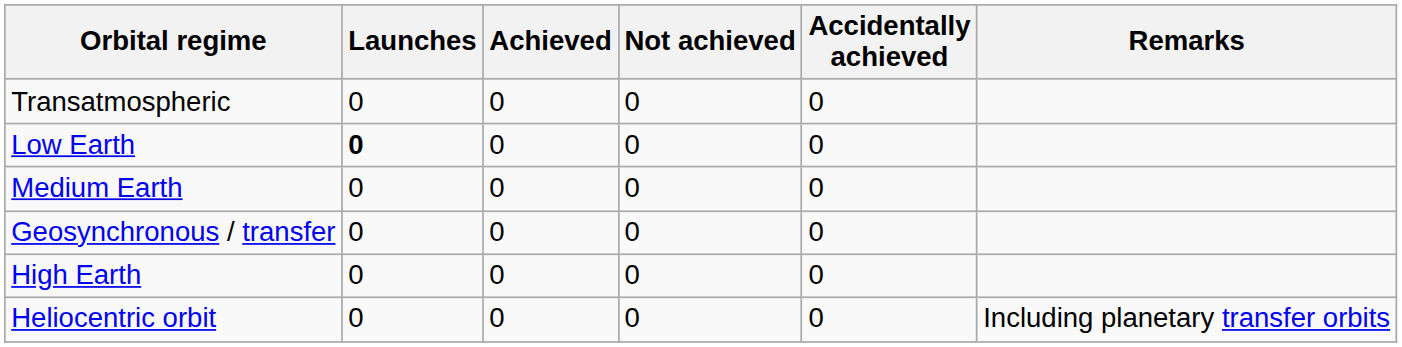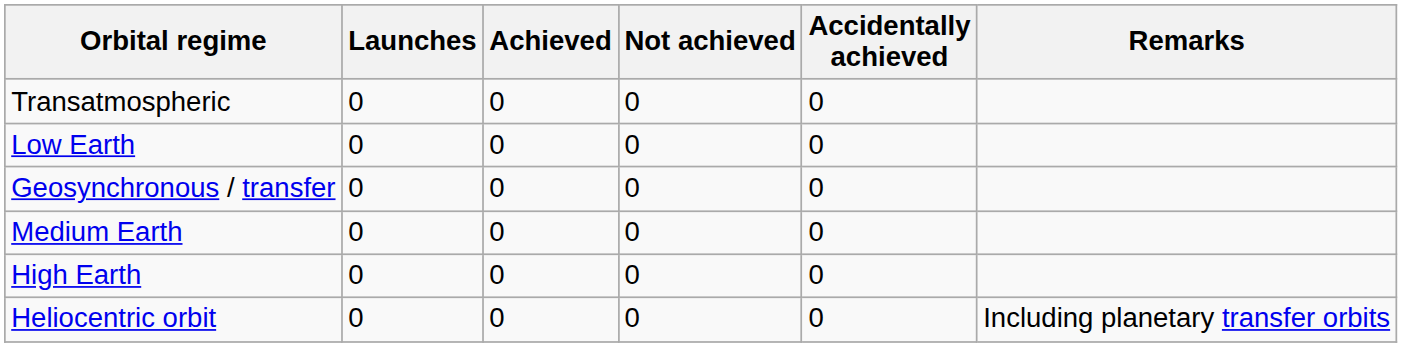Low Earth | Launches: bold -> normal
rows swapped: Geosynchronous / transfer <-> Medium Earth
